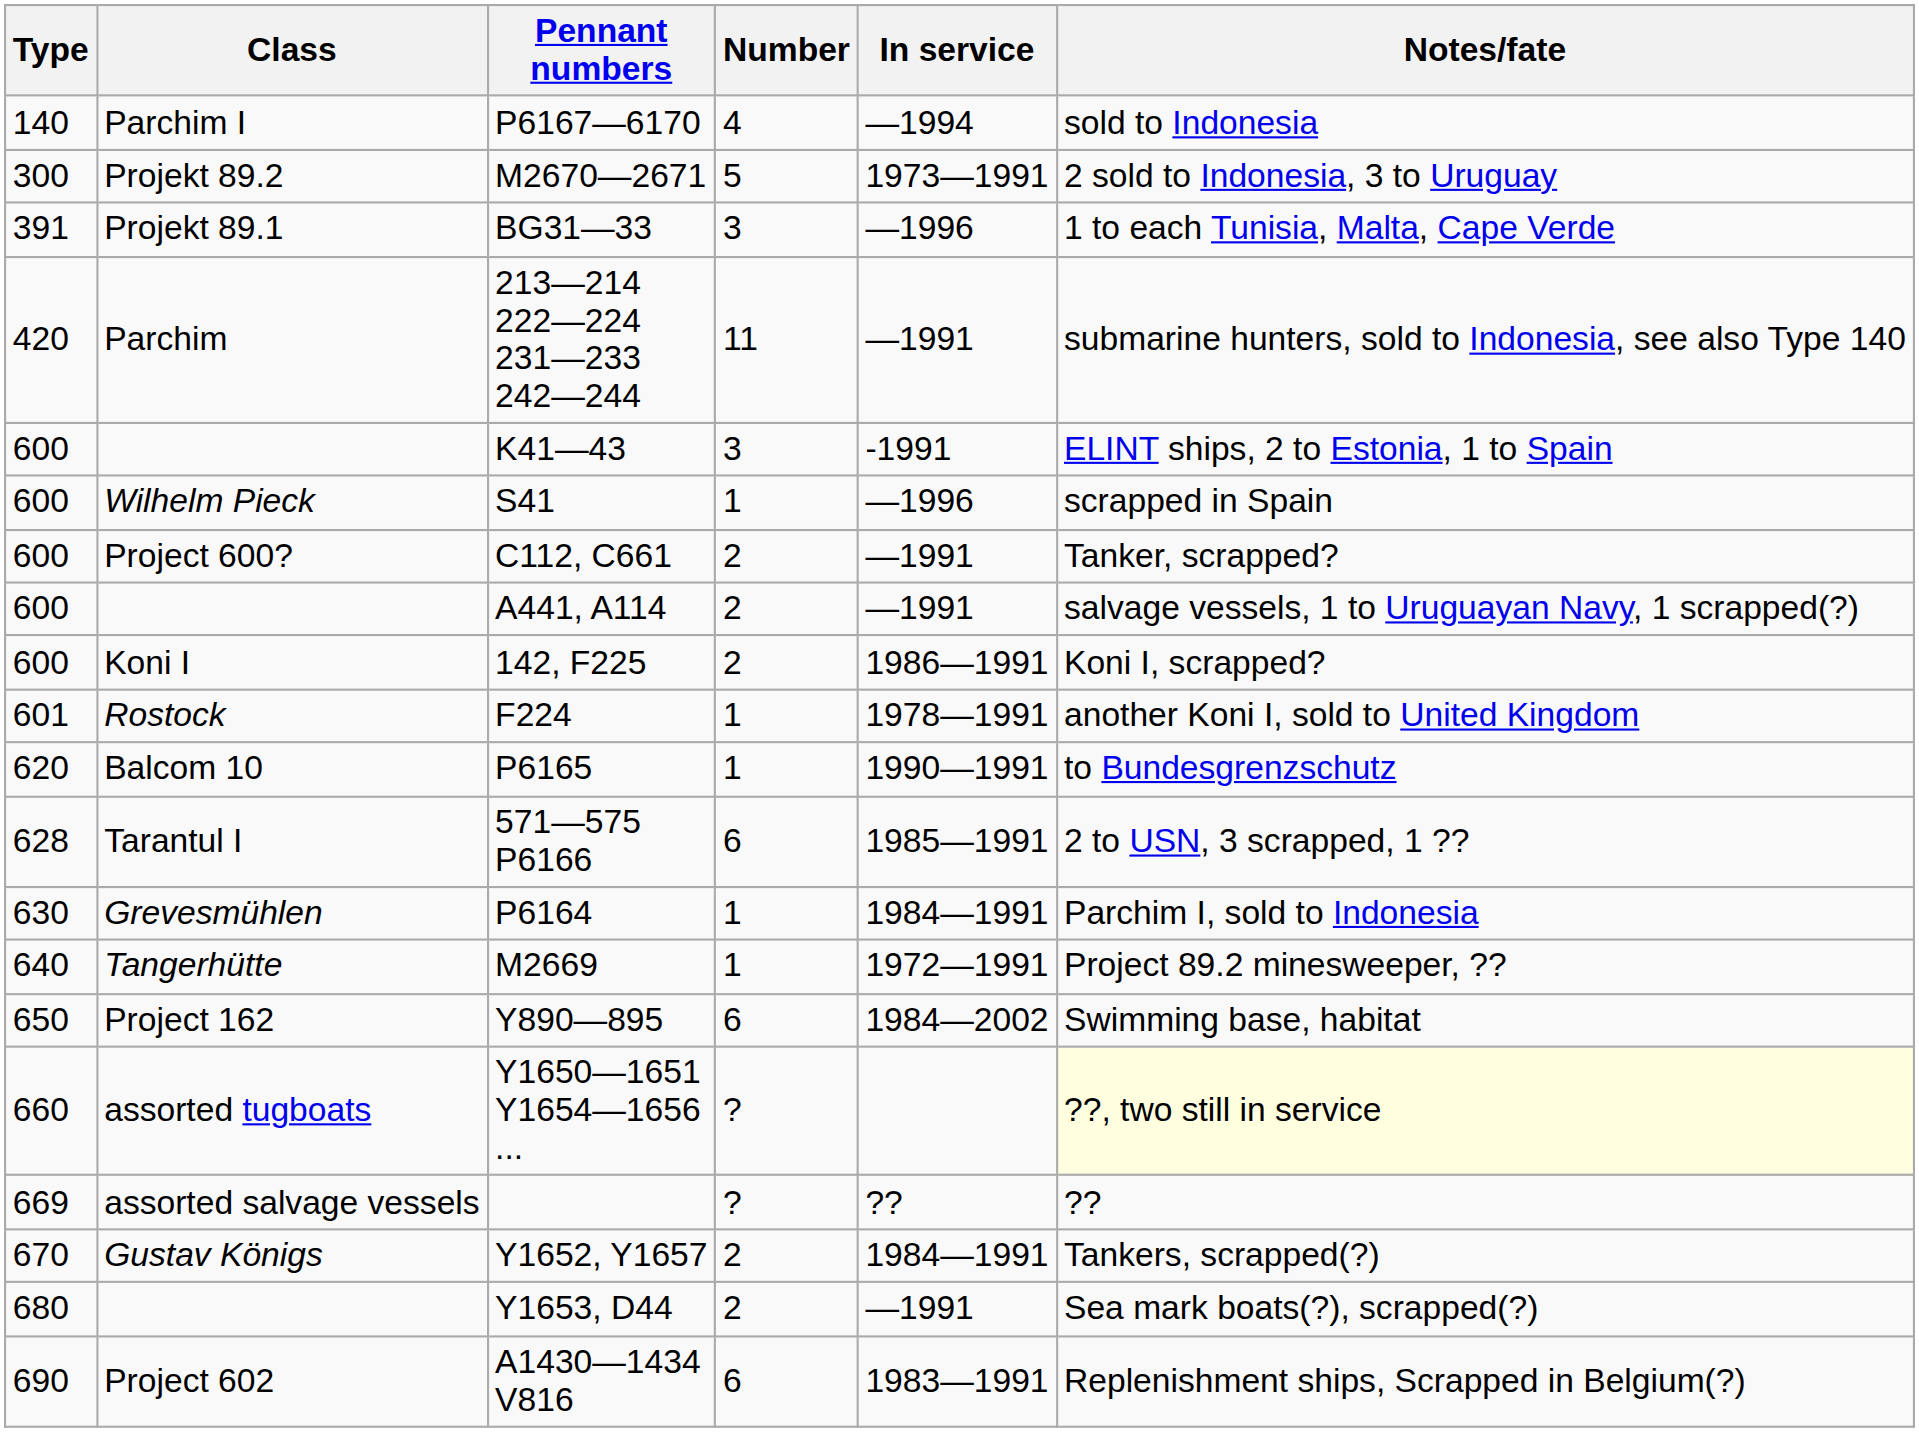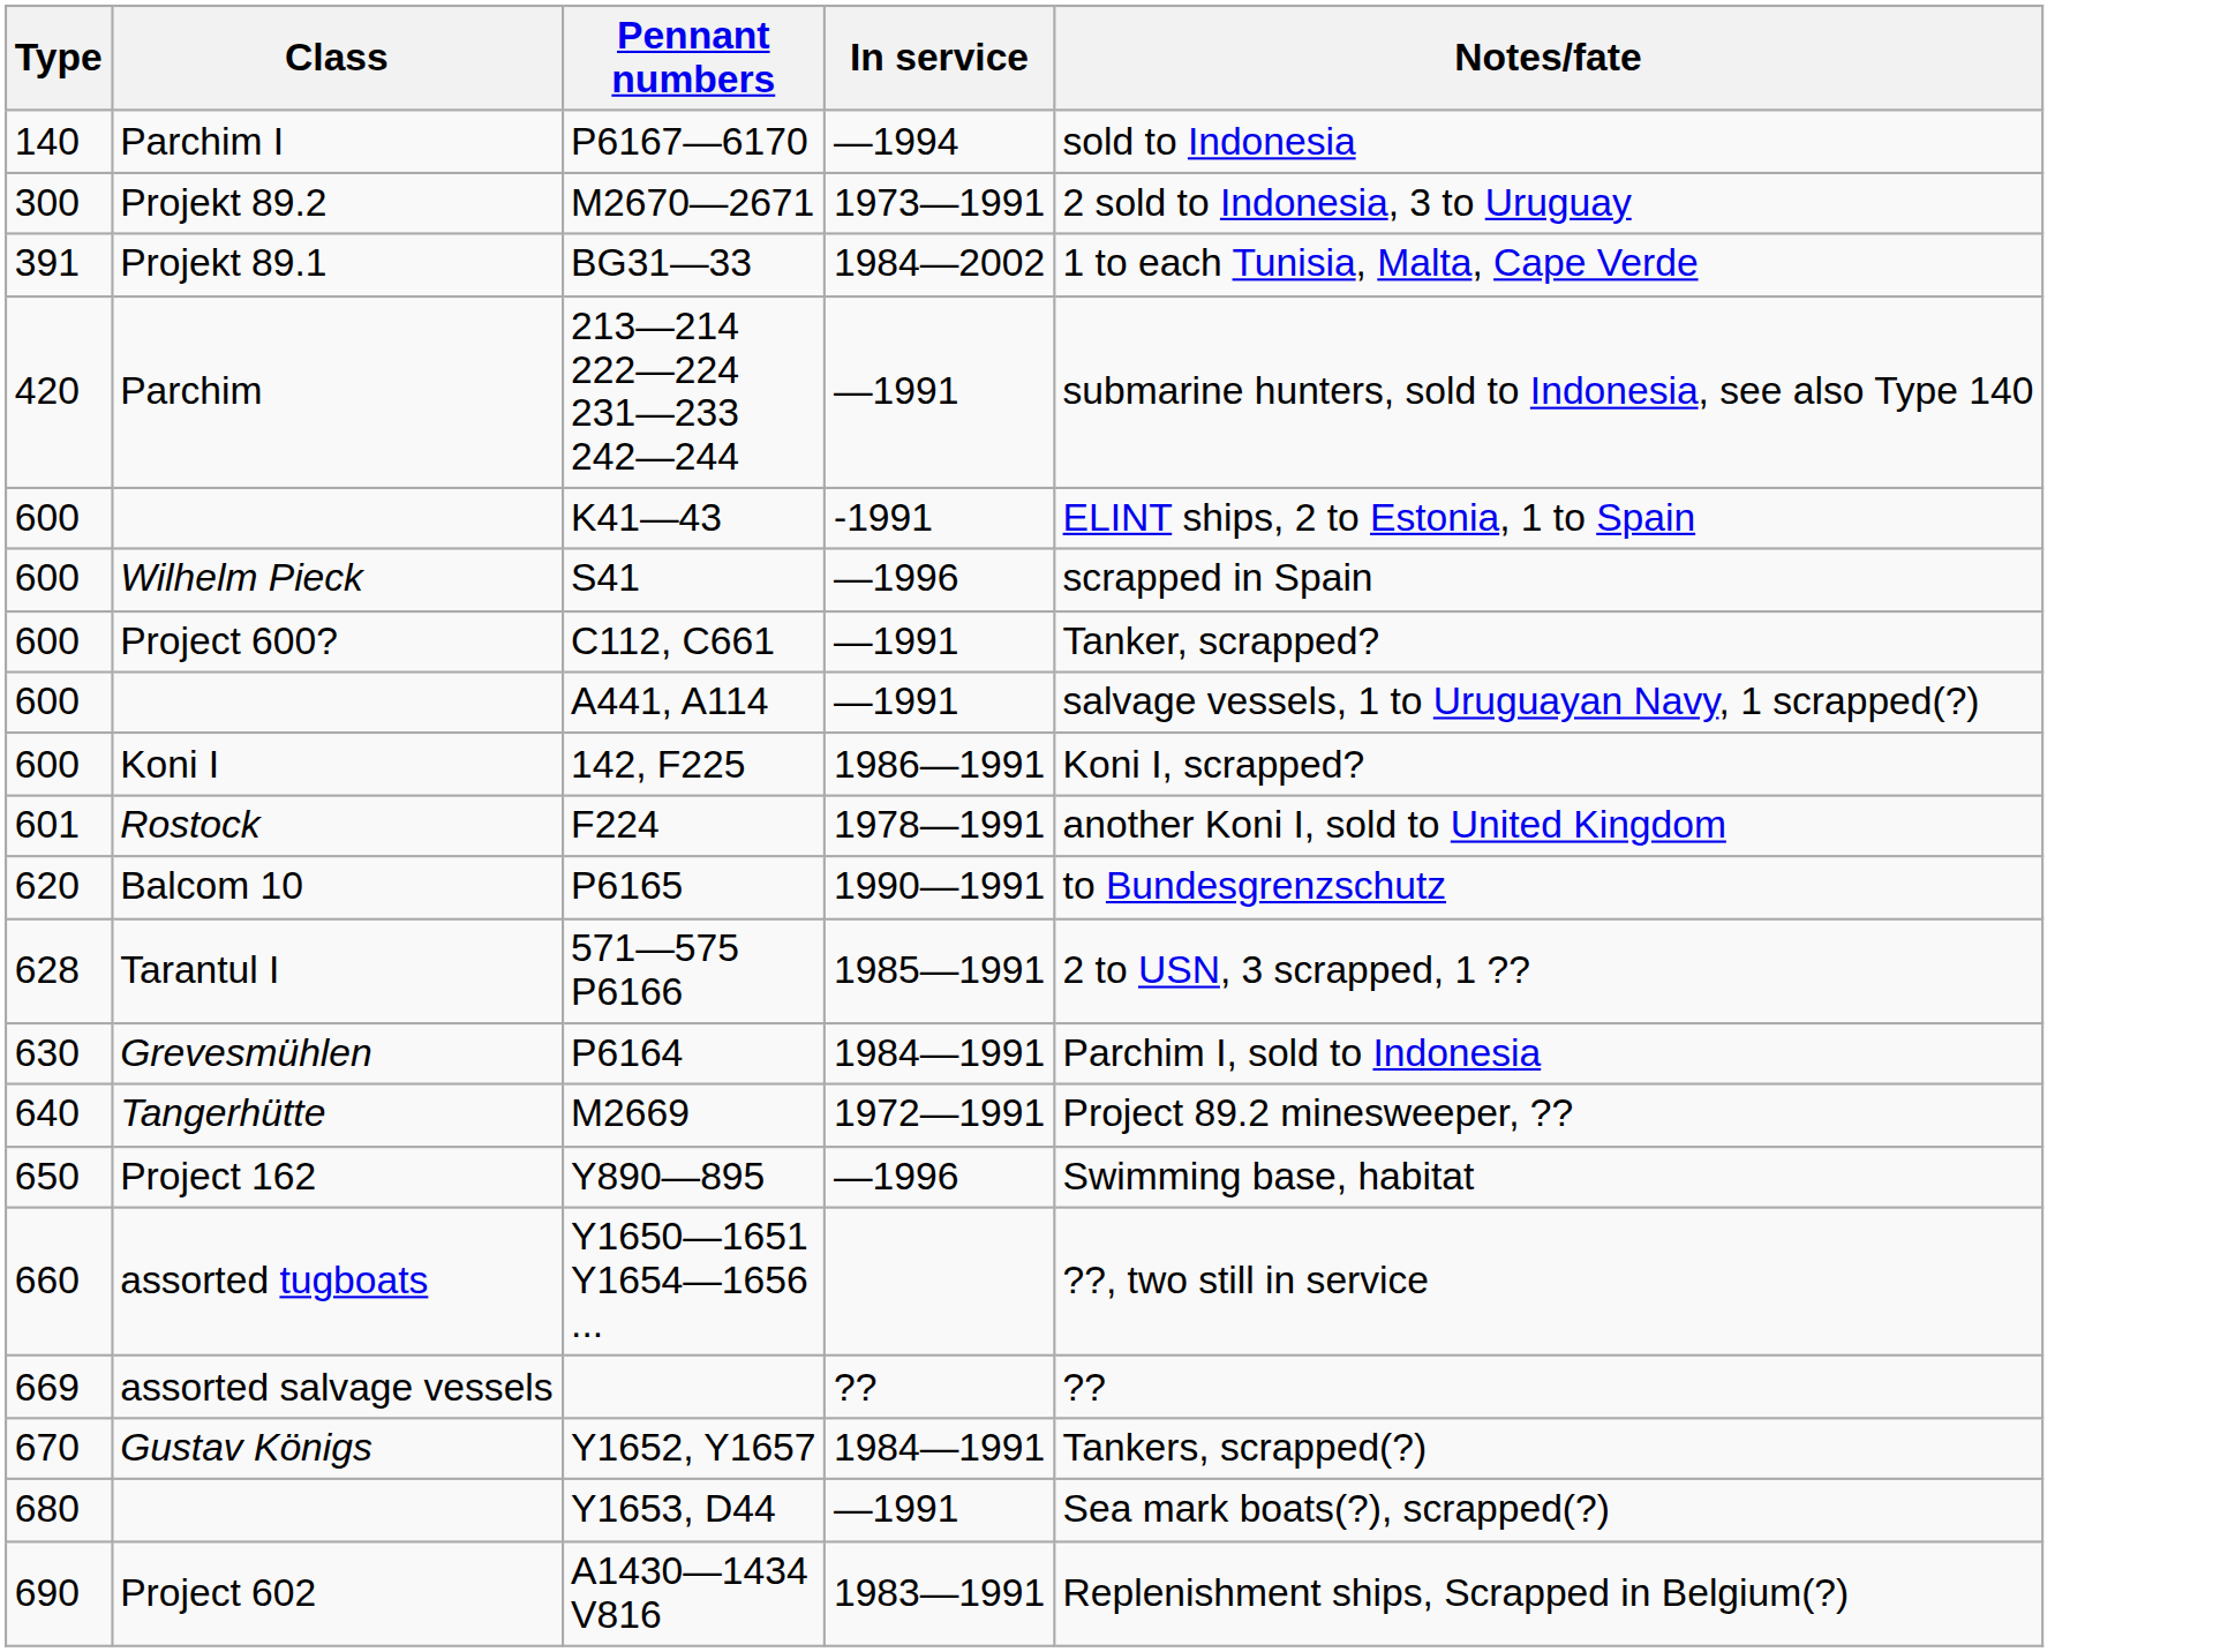- column: Number | 4 | 5 | 3 | 11 | 3 | 1 | 2 | 2 | 2 | 1 | 1 | 6 | 1 | 1 | 6 | ? | ? | 2 | 2 | 6
Projekt 89.1 | In service: —1996 -> 1984—2002
Project 162 | In service: 1984—2002 -> —1996
assorted tugboats | Notes/fate: lightyellow background -> no background
